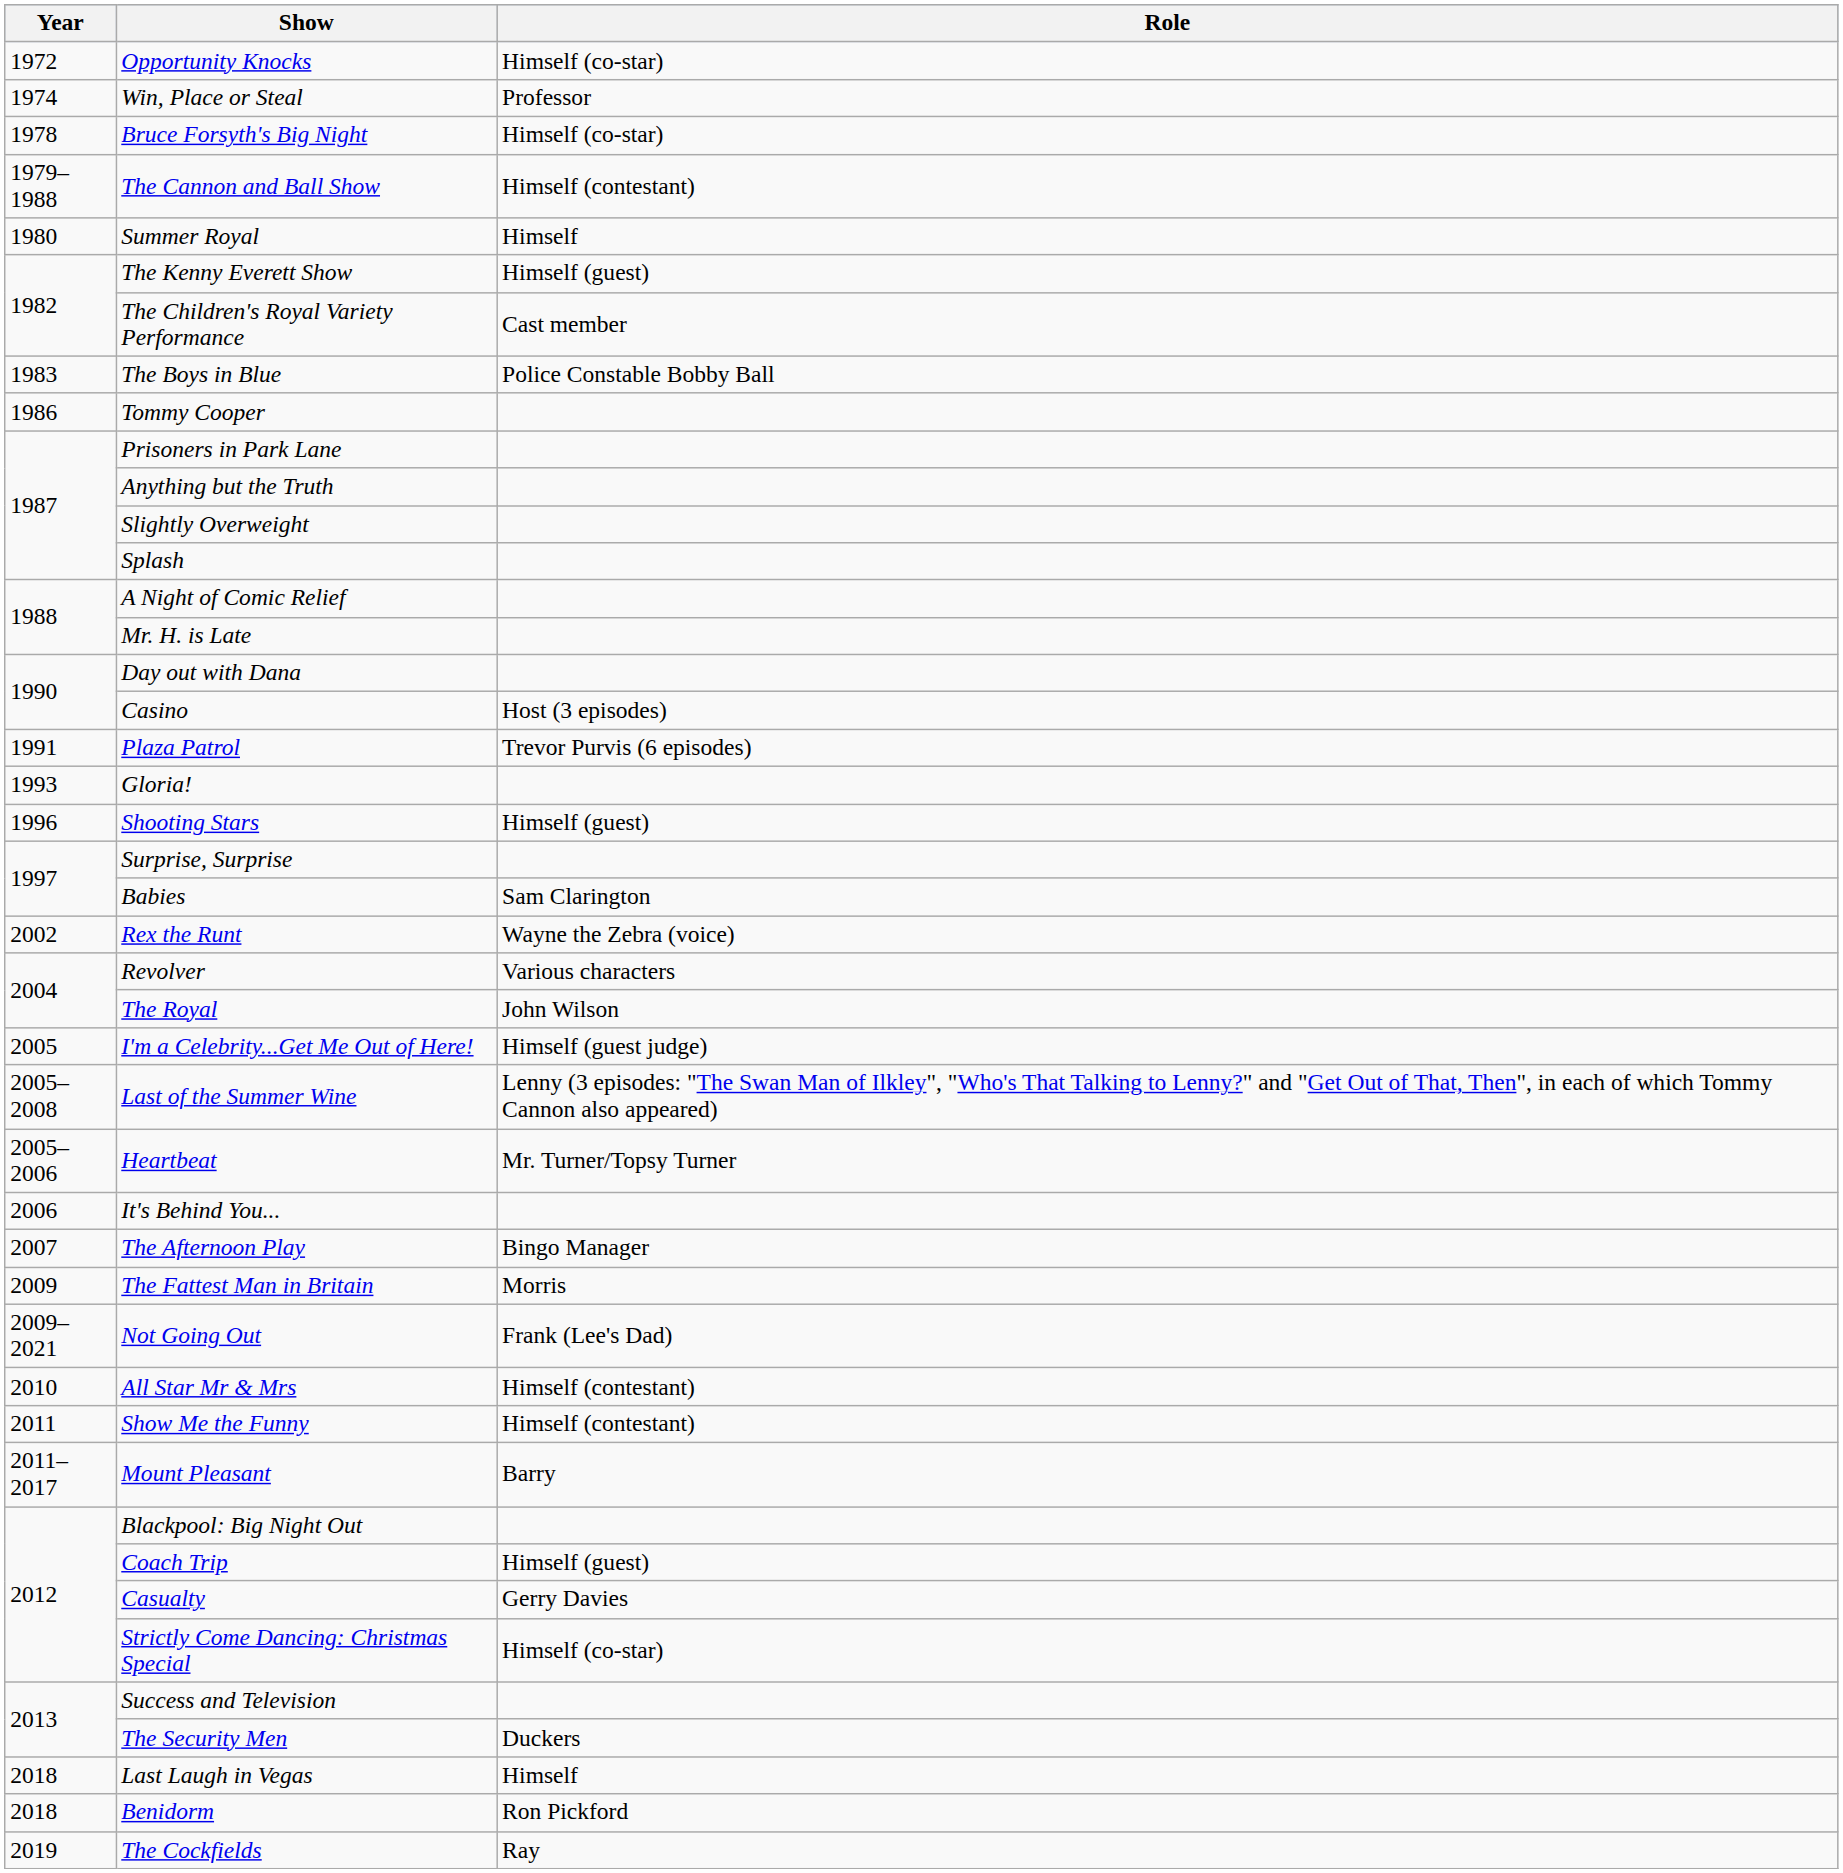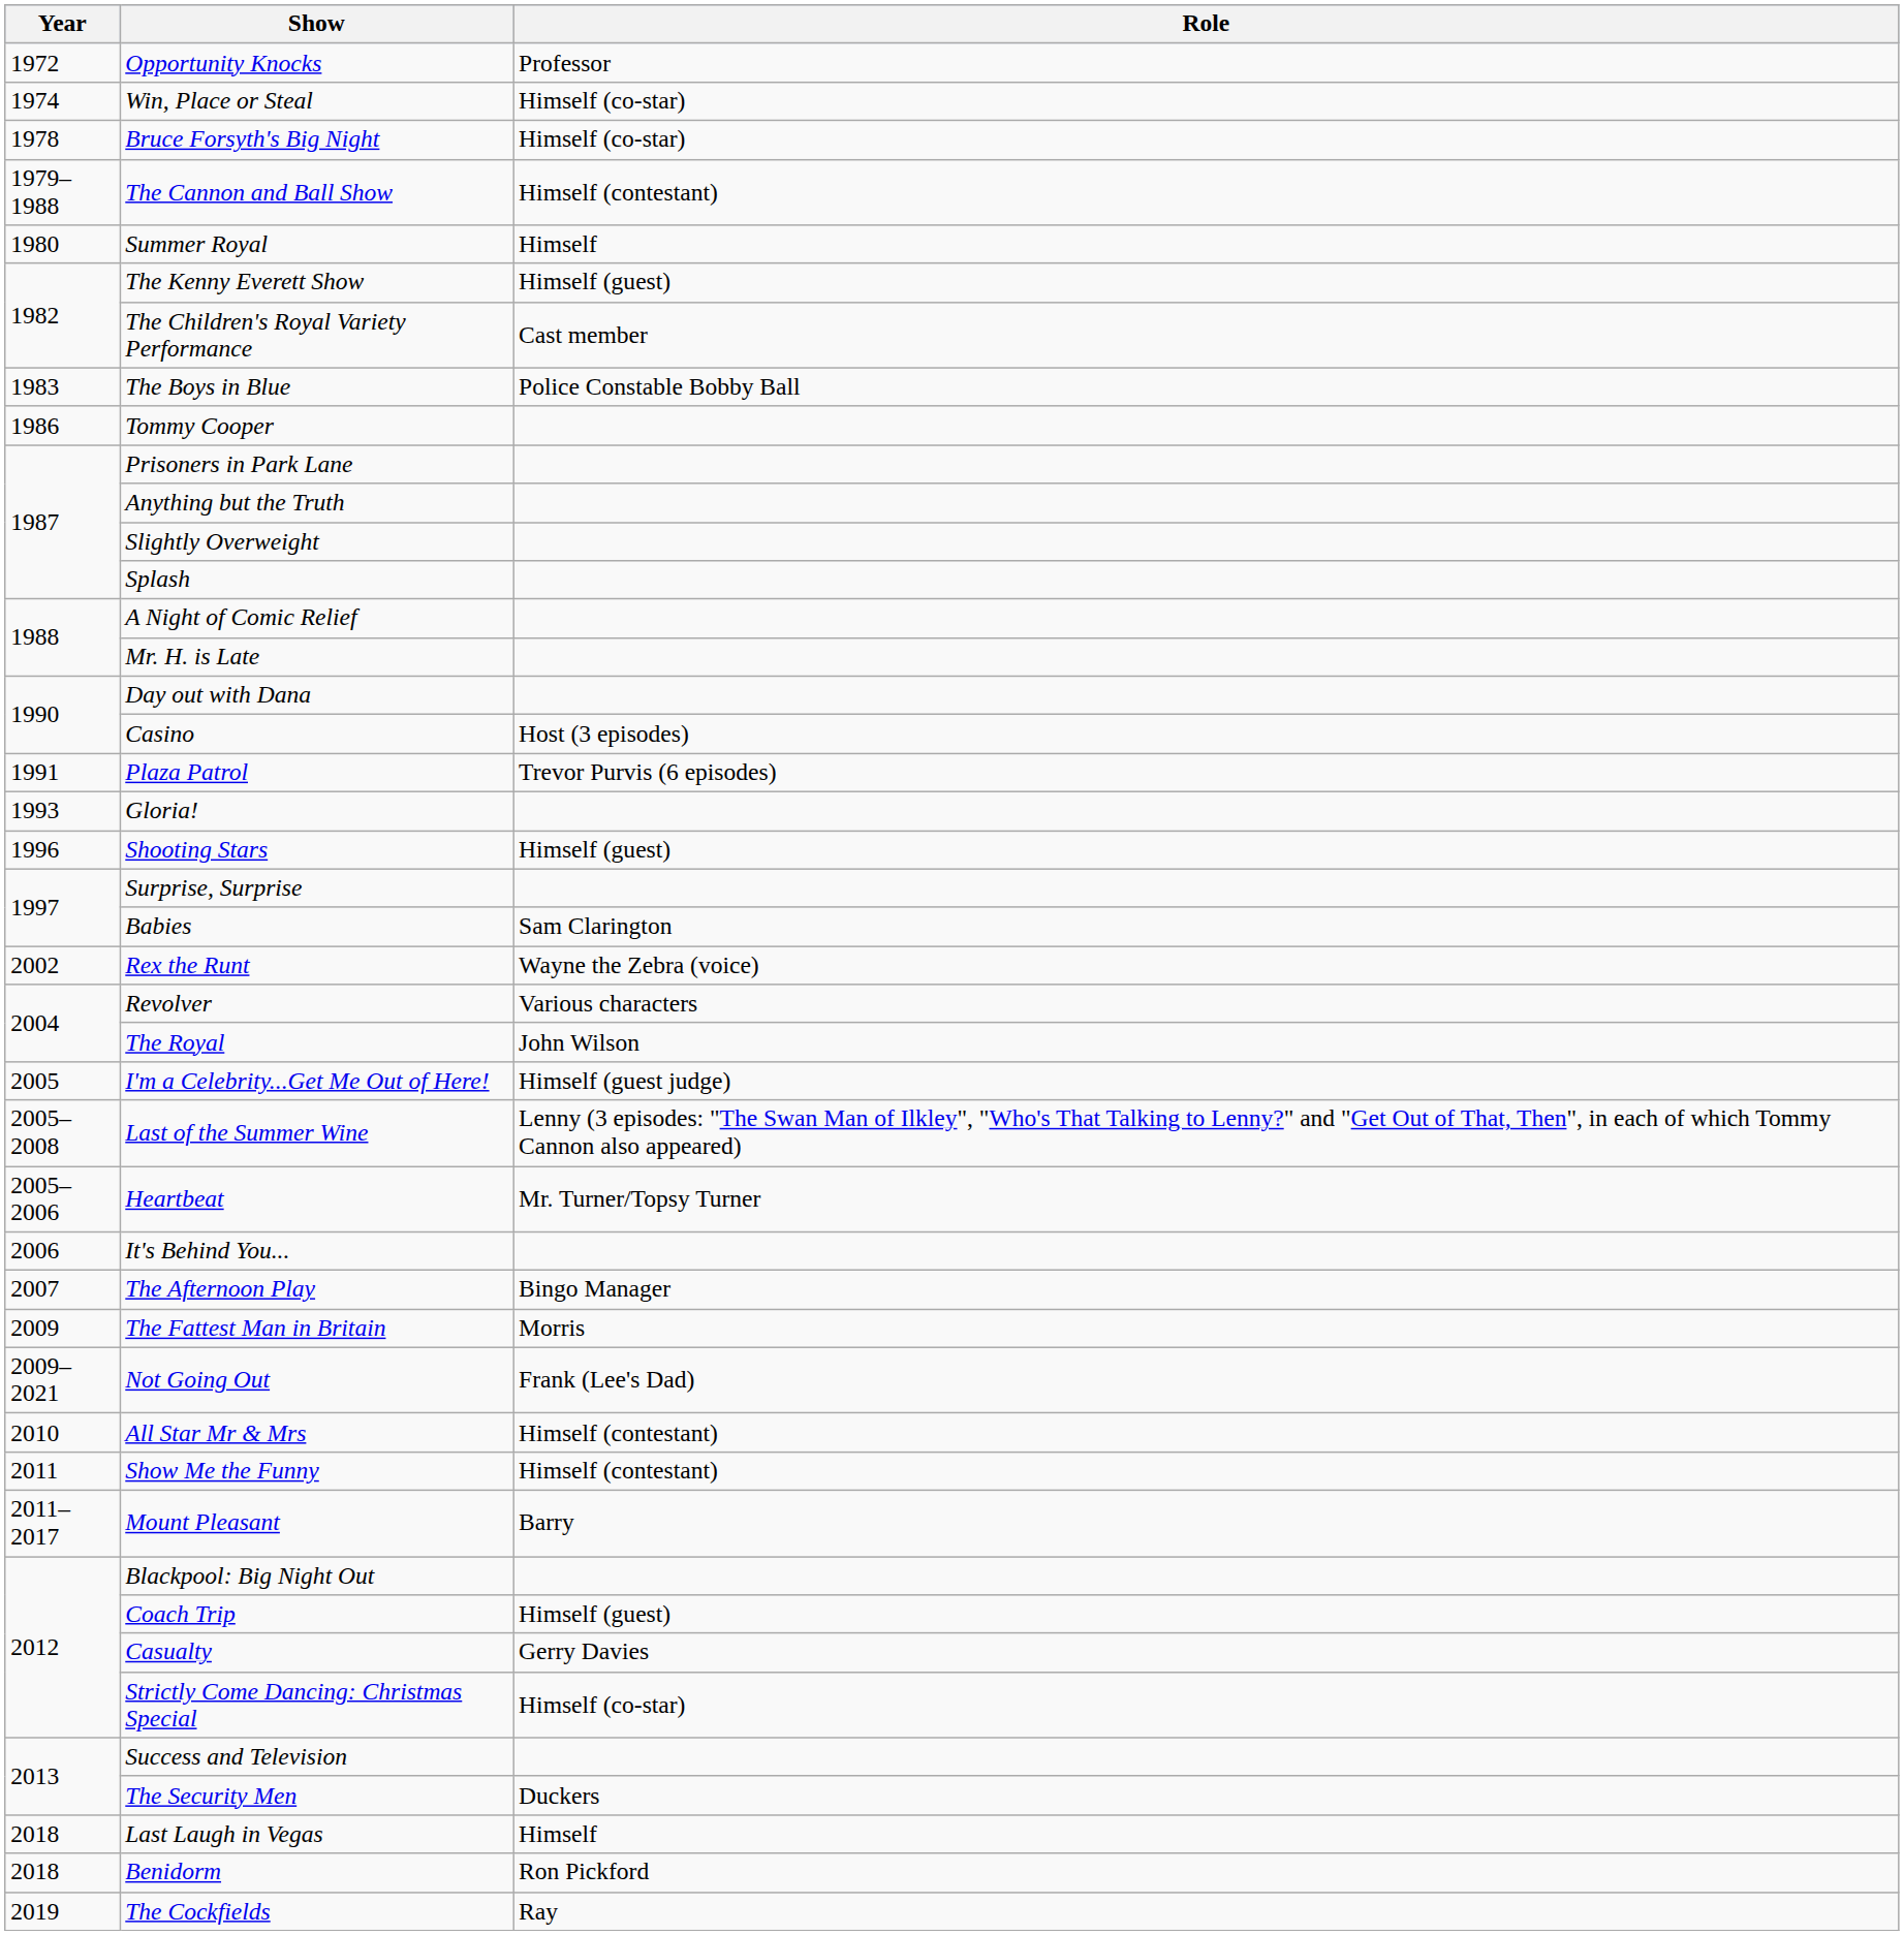Opportunity Knocks | Role: Himself (co-star) -> Professor
Win, Place or Steal | Role: Professor -> Himself (co-star)
